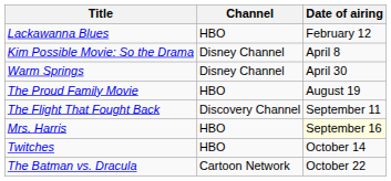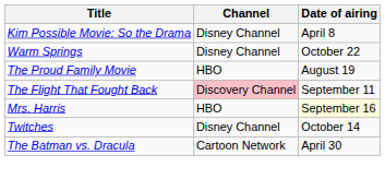- row: Lackawanna Blues | HBO | February 12
Warm Springs | Date of airing: April 30 -> October 22
The Flight That Fought Back | Channel: no background -> pink background
Twitches | Channel: HBO -> Disney Channel
The Batman vs. Dracula | Date of airing: October 22 -> April 30
